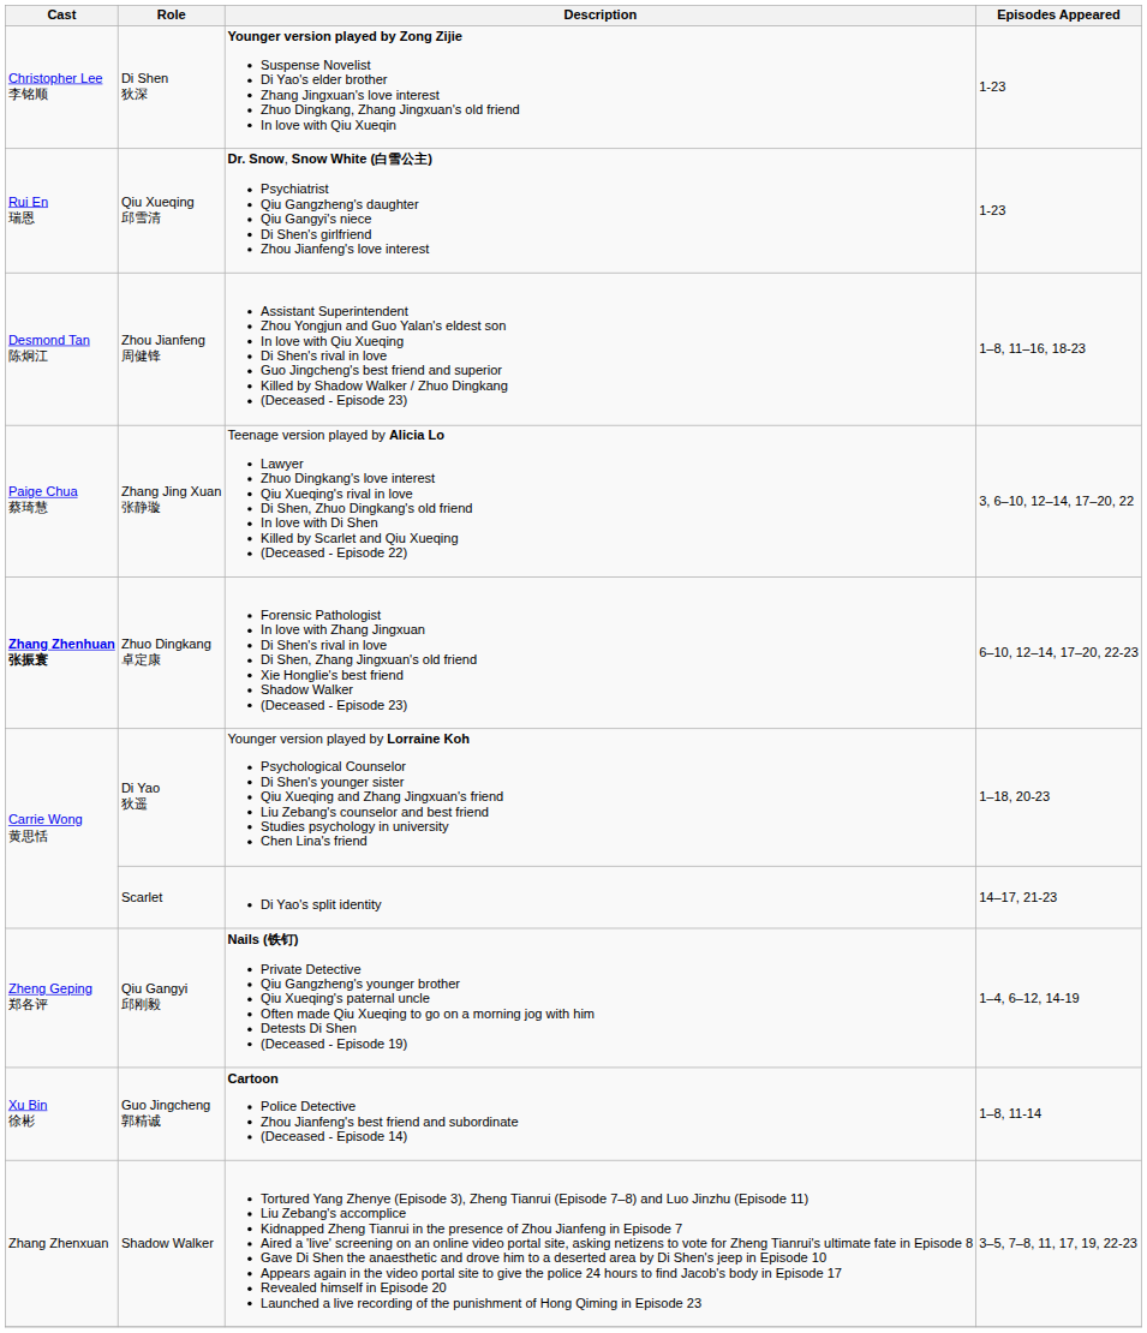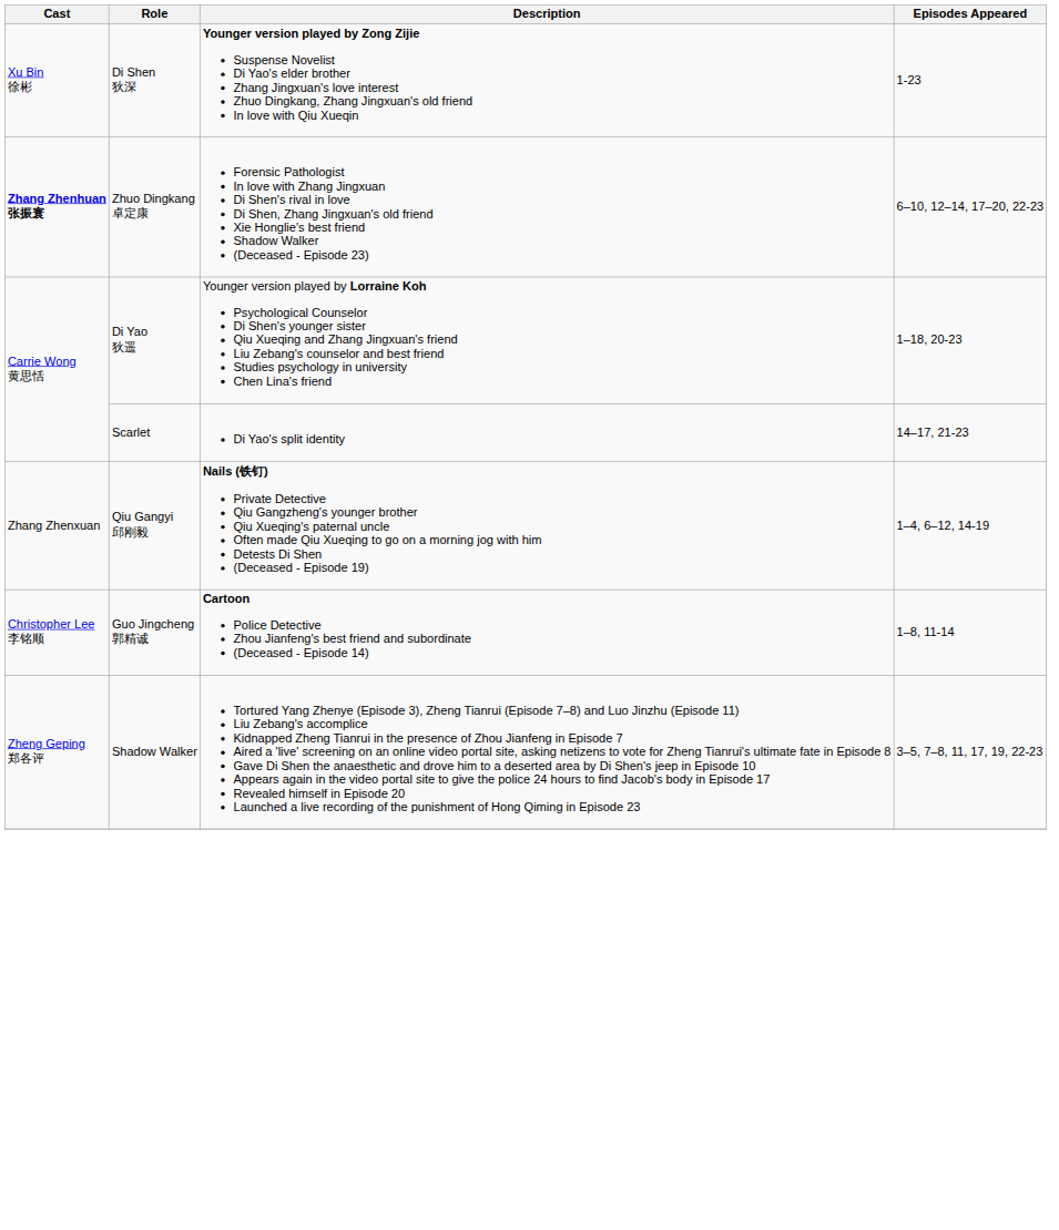Di Shen 狄深 | Cast: Christopher Lee 李铭顺 -> Xu Bin 徐彬
- row: Rui En 瑞恩 | Qiu Xueqing 邱雪清 | Dr. Snow, Snow White (白雪公主) Psychiatrist Qiu Gangzheng's daughter Qiu Gangyi's niece Di Shen's girlfriend Zhou Jianfeng's love interest | 1-23
- row: Desmond Tan 陈炯江 | Zhou Jianfeng 周健锋 | Assistant Superintendent Zhou Yongjun and Guo Yalan's eldest son In love with Qiu Xueqing Di Shen's rival in love Guo Jingcheng's best friend and superior Killed by Shadow Walker / Zhuo Dingkang (Deceased - Episode 23) | 1–8, 11–16, 18-23
- row: Paige Chua 蔡琦慧 | Zhang Jing Xuan 张静璇 | Teenage version played by Alicia Lo Lawyer Zhuo Dingkang's love interest Qiu Xueqing's rival in love Di Shen, Zhuo Dingkang's old friend In love with Di Shen Killed by Scarlet and Qiu Xueqing (Deceased - Episode 22) | 3, 6–10, 12–14, 17–20, 22
Qiu Gangyi 邱刚毅 | Cast: Zheng Geping 郑各评 -> Zhang Zhenxuan
Guo Jingcheng 郭精诚 | Cast: Xu Bin 徐彬 -> Christopher Lee 李铭顺
Shadow Walker | Cast: Zhang Zhenxuan -> Zheng Geping 郑各评
